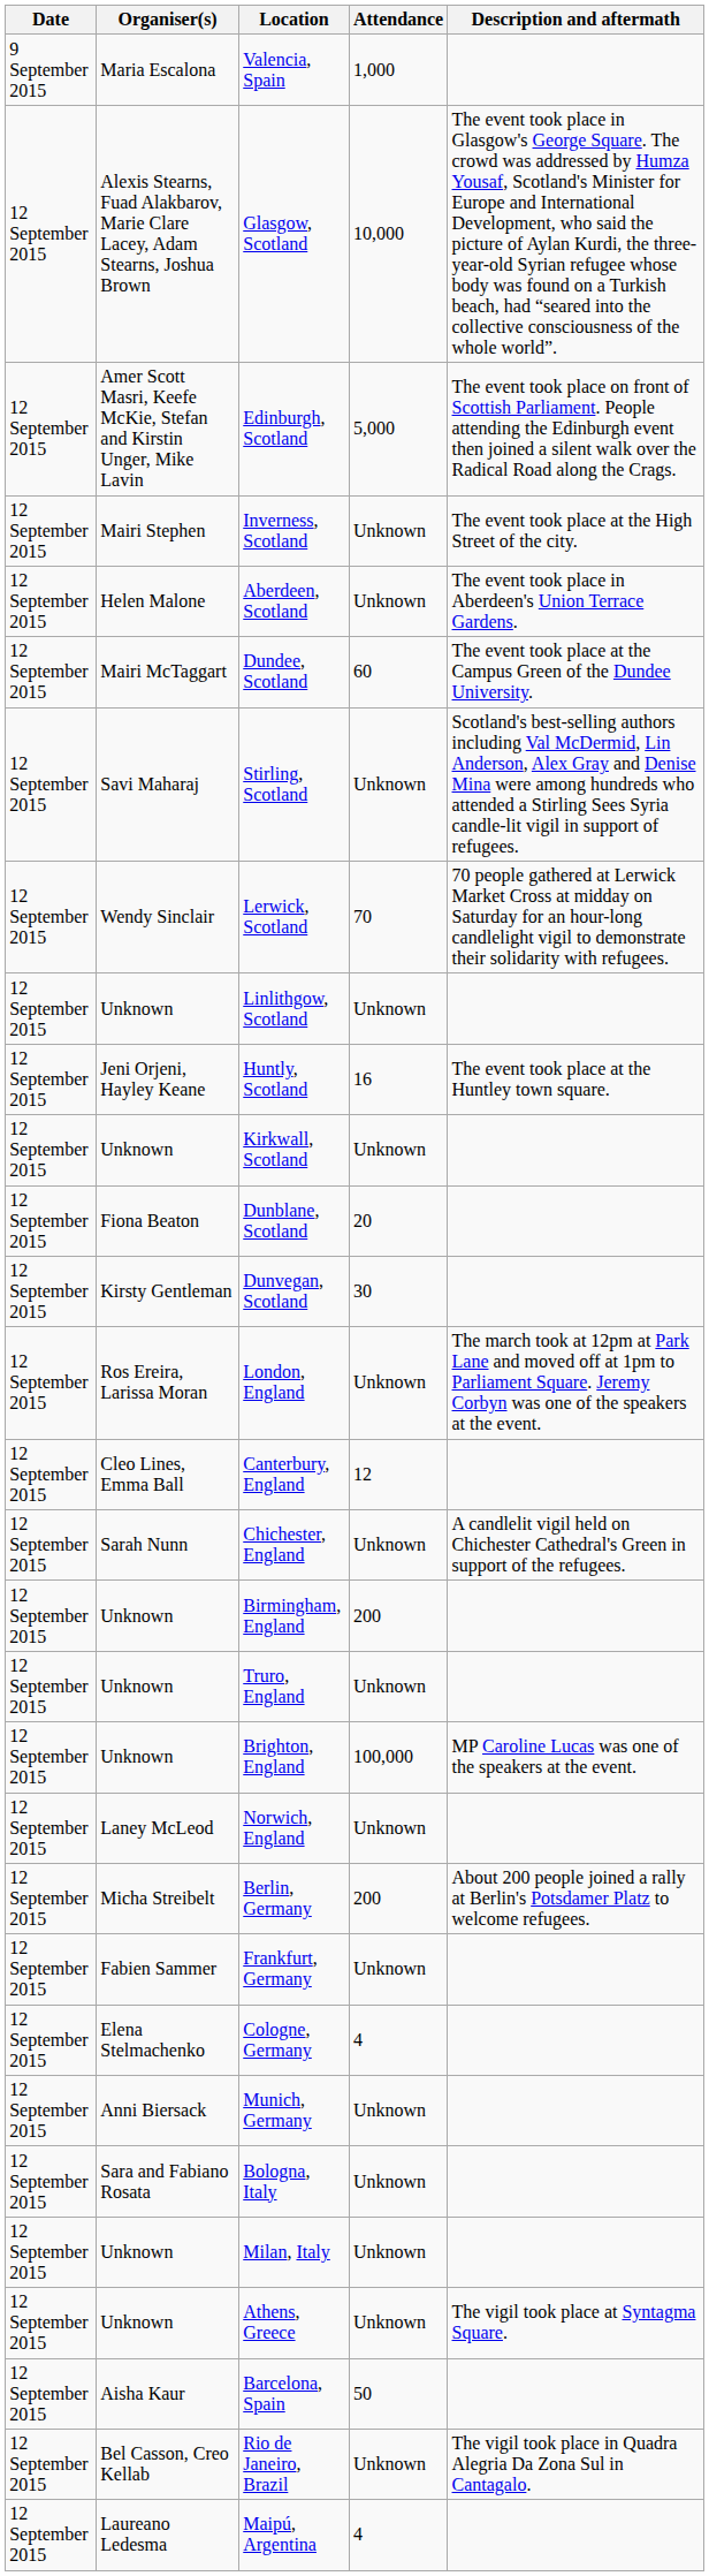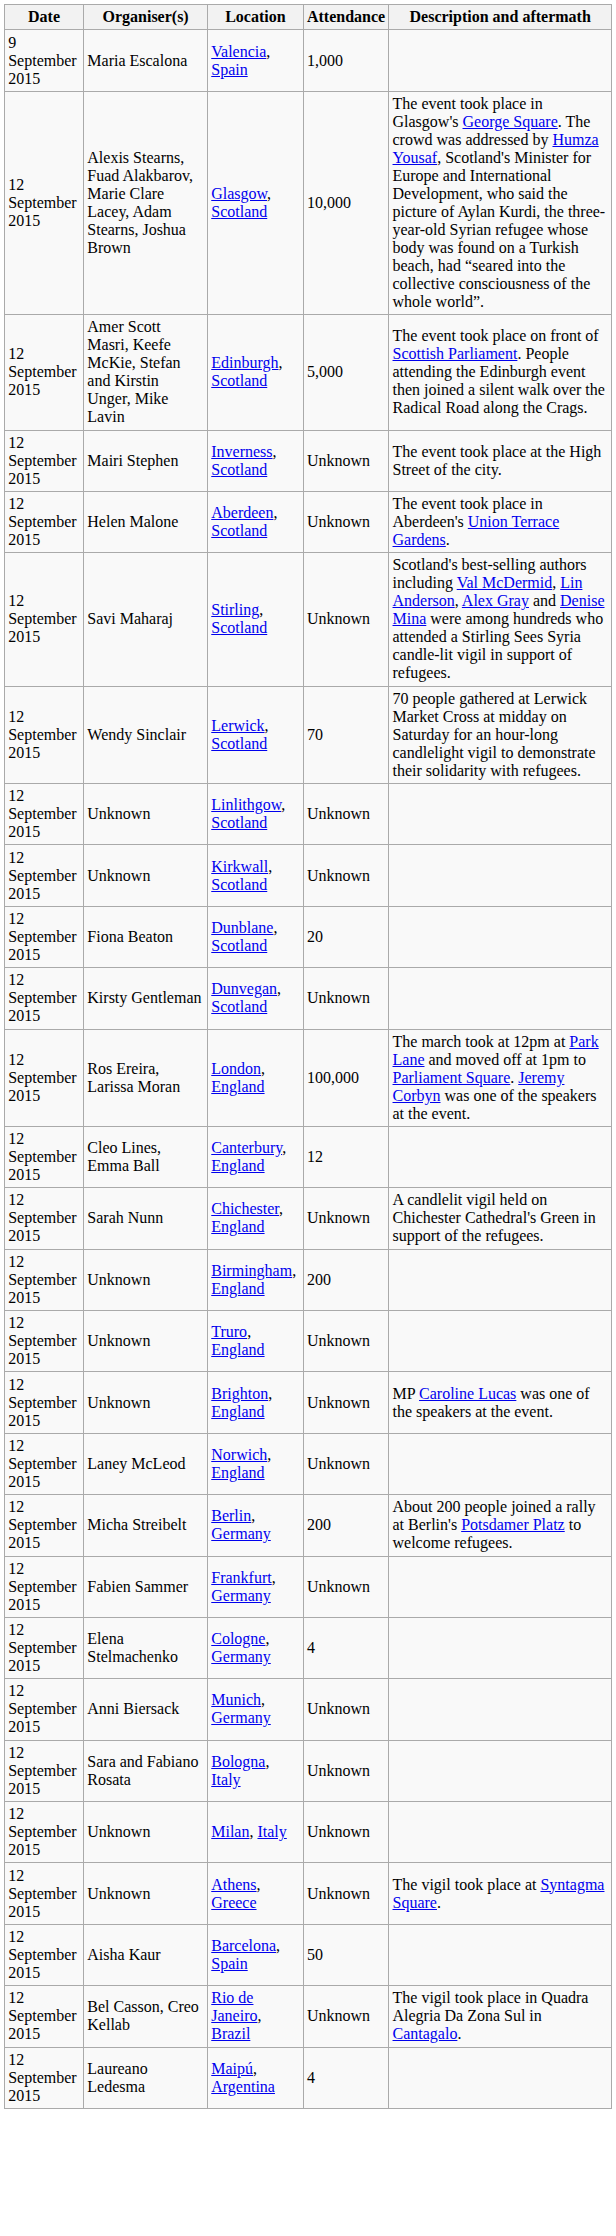- row: 12 September 2015 | Mairi McTaggart | Dundee, Scotland | 60 | The event took place at the Campus Green of the Dundee University.
- row: 12 September 2015 | Jeni Orjeni, Hayley Keane | Huntly, Scotland | 16 | The event took place at the Huntley town square.
Dunvegan, Scotland | Attendance: 30 -> Unknown
London, England | Attendance: Unknown -> 100,000
Brighton, England | Attendance: 100,000 -> Unknown
